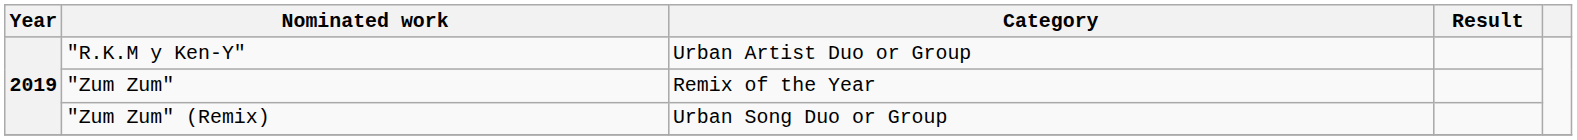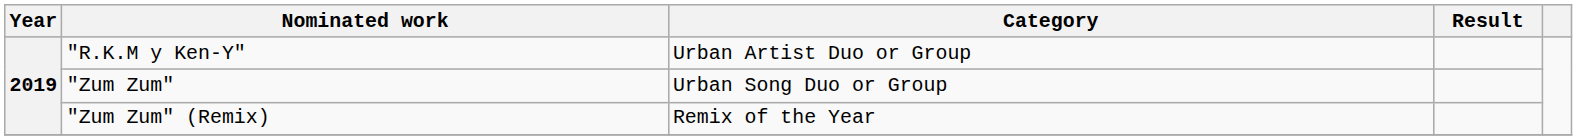"Zum Zum" | Category: Remix of the Year -> Urban Song Duo or Group
"Zum Zum" (Remix) | Category: Urban Song Duo or Group -> Remix of the Year
